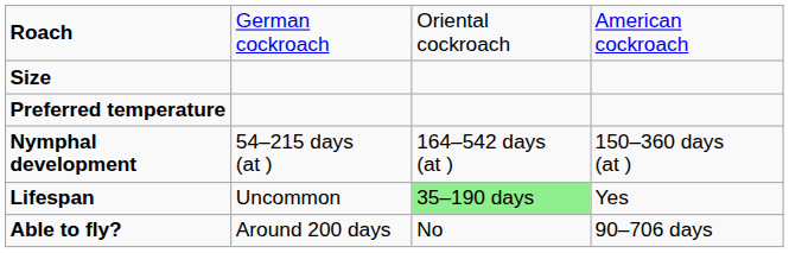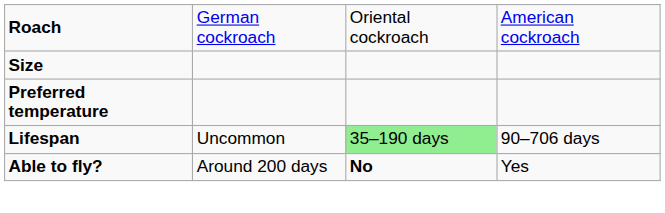- row: Nymphal development | 54–215 days (at ) | 164–542 days (at ) | 150–360 days (at )
Lifespan | column 4: Yes -> 90–706 days
Able to fly? | column 3: normal -> bold
Able to fly? | column 4: 90–706 days -> Yes
